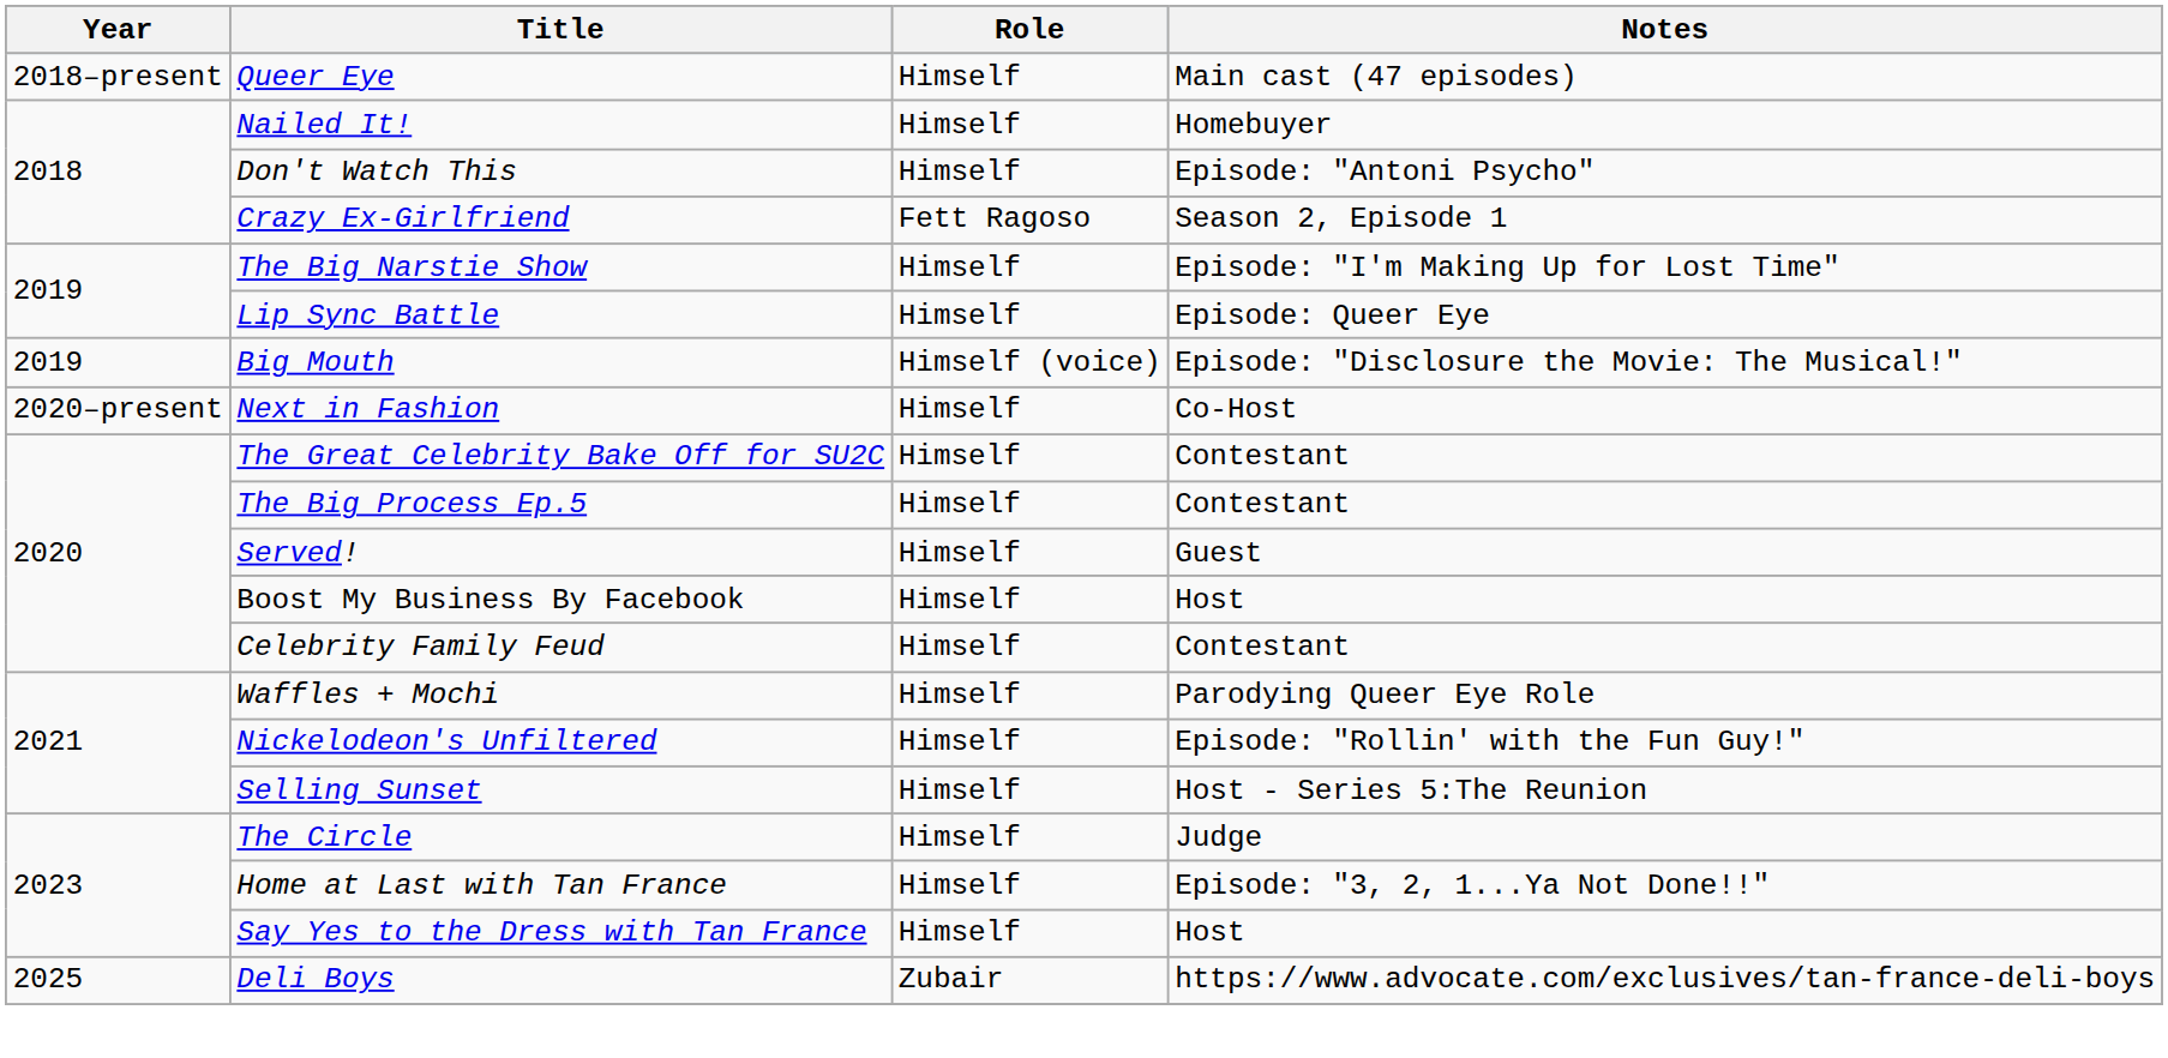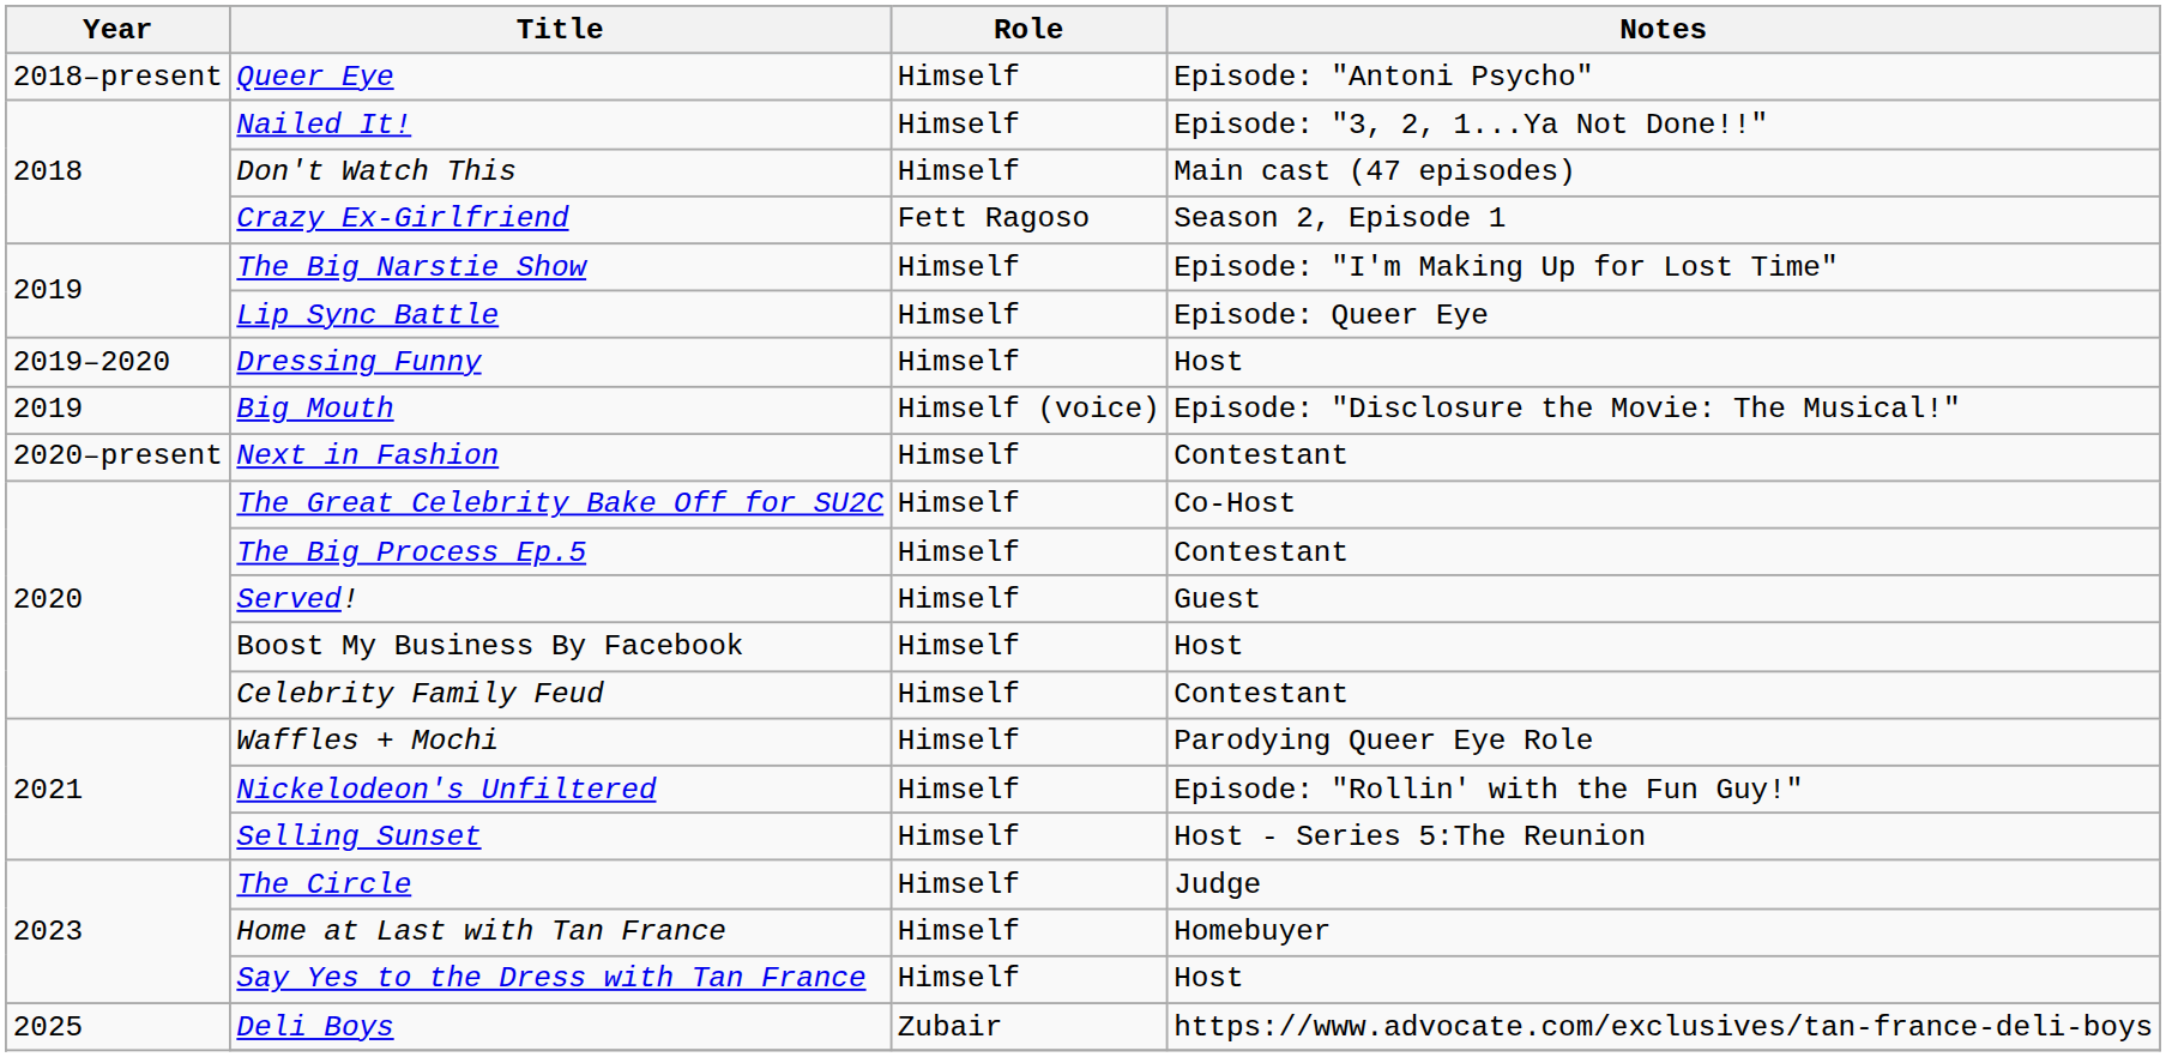Queer Eye | Notes: Main cast (47 episodes) -> Episode: "Antoni Psycho"
Nailed It! | Notes: Homebuyer -> Episode: "3, 2, 1...Ya Not Done!!"
Don't Watch This | Notes: Episode: "Antoni Psycho" -> Main cast (47 episodes)
+ row: 2019–2020 | Dressing Funny | Himself | Host
Next in Fashion | Notes: Co-Host -> Contestant
The Great Celebrity Bake Off for SU2C | Notes: Contestant -> Co-Host
Home at Last with Tan France | Notes: Episode: "3, 2, 1...Ya Not Done!!" -> Homebuyer
